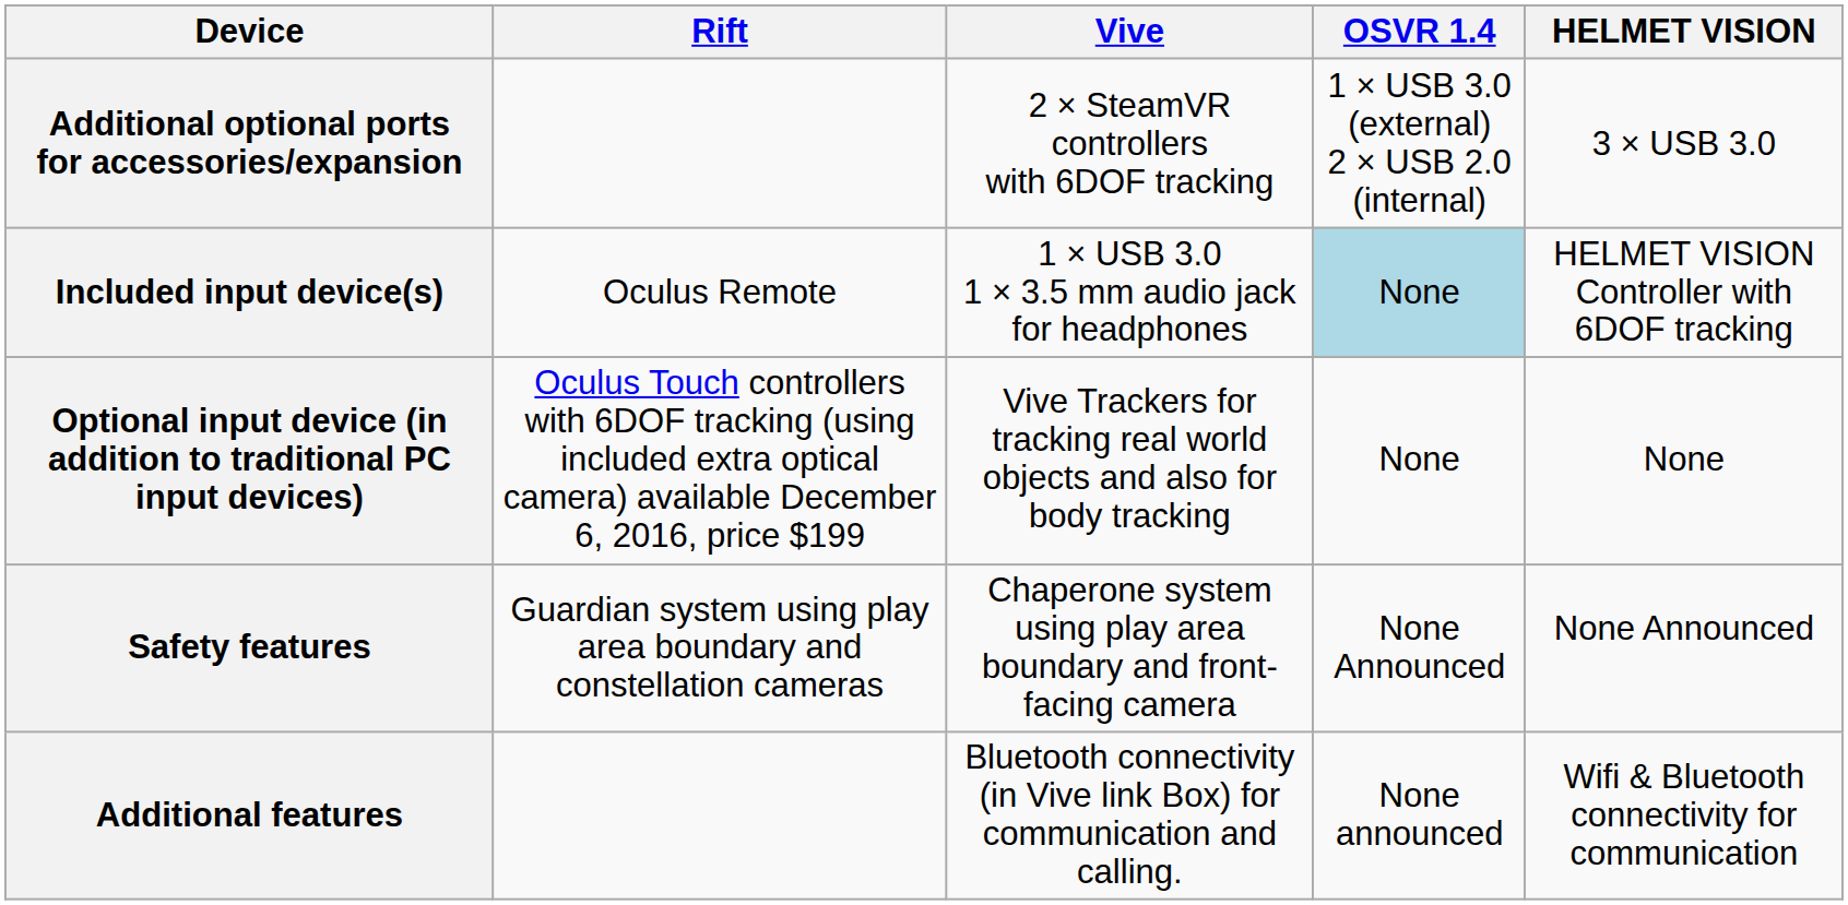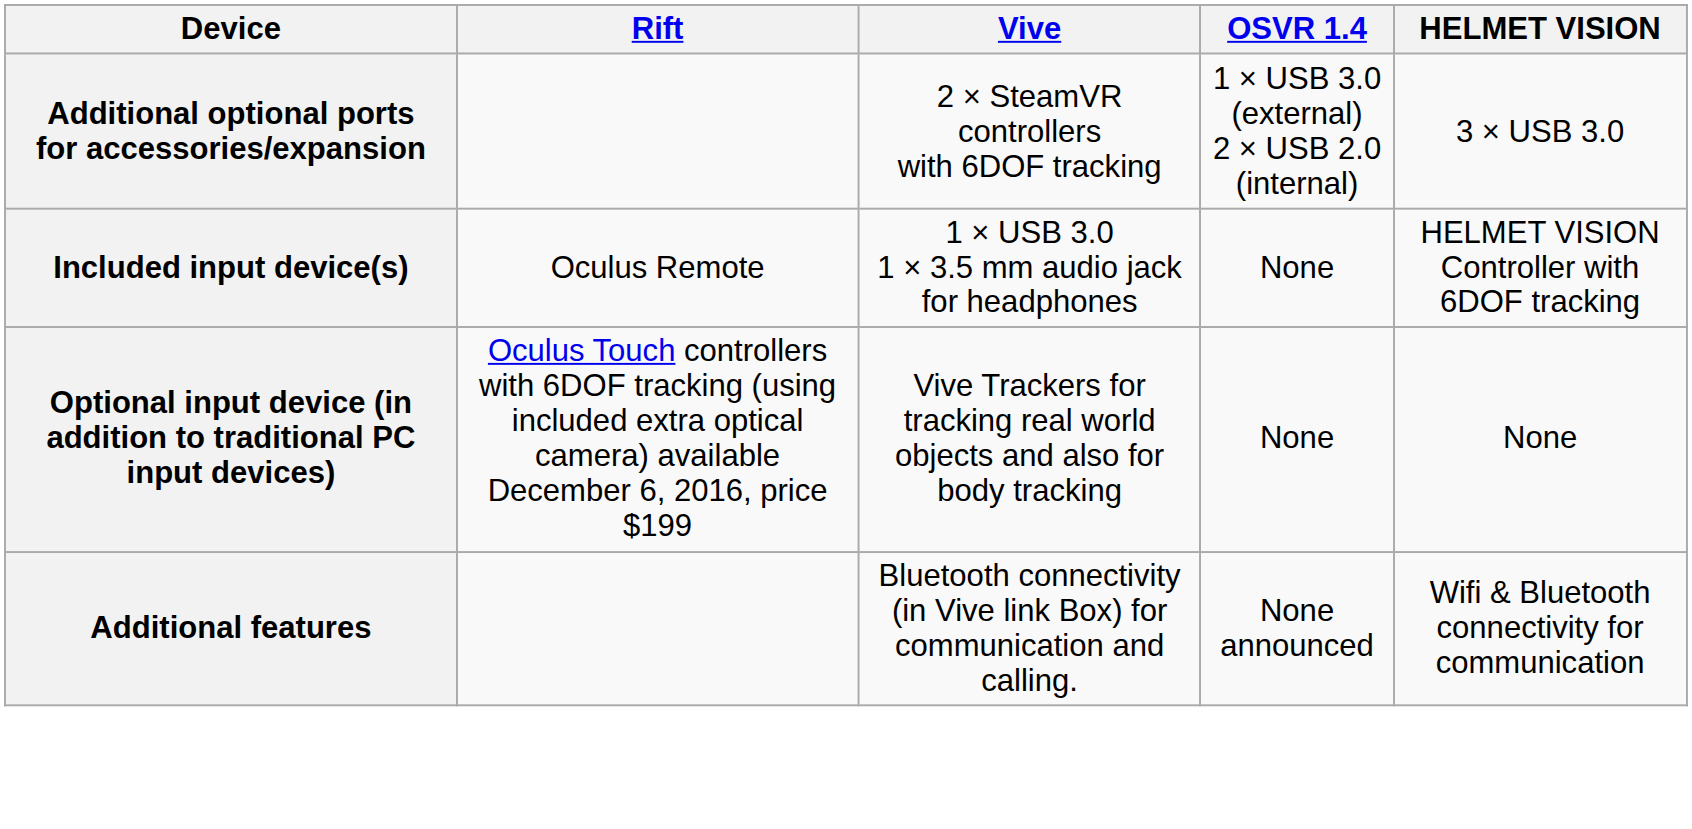Included input device(s) | OSVR 1.4: lightblue background -> no background
- row: Safety features | Guardian system using play area boundary and constellation cameras | Chaperone system using play area boundary and front-facing camera | None Announced | None Announced
